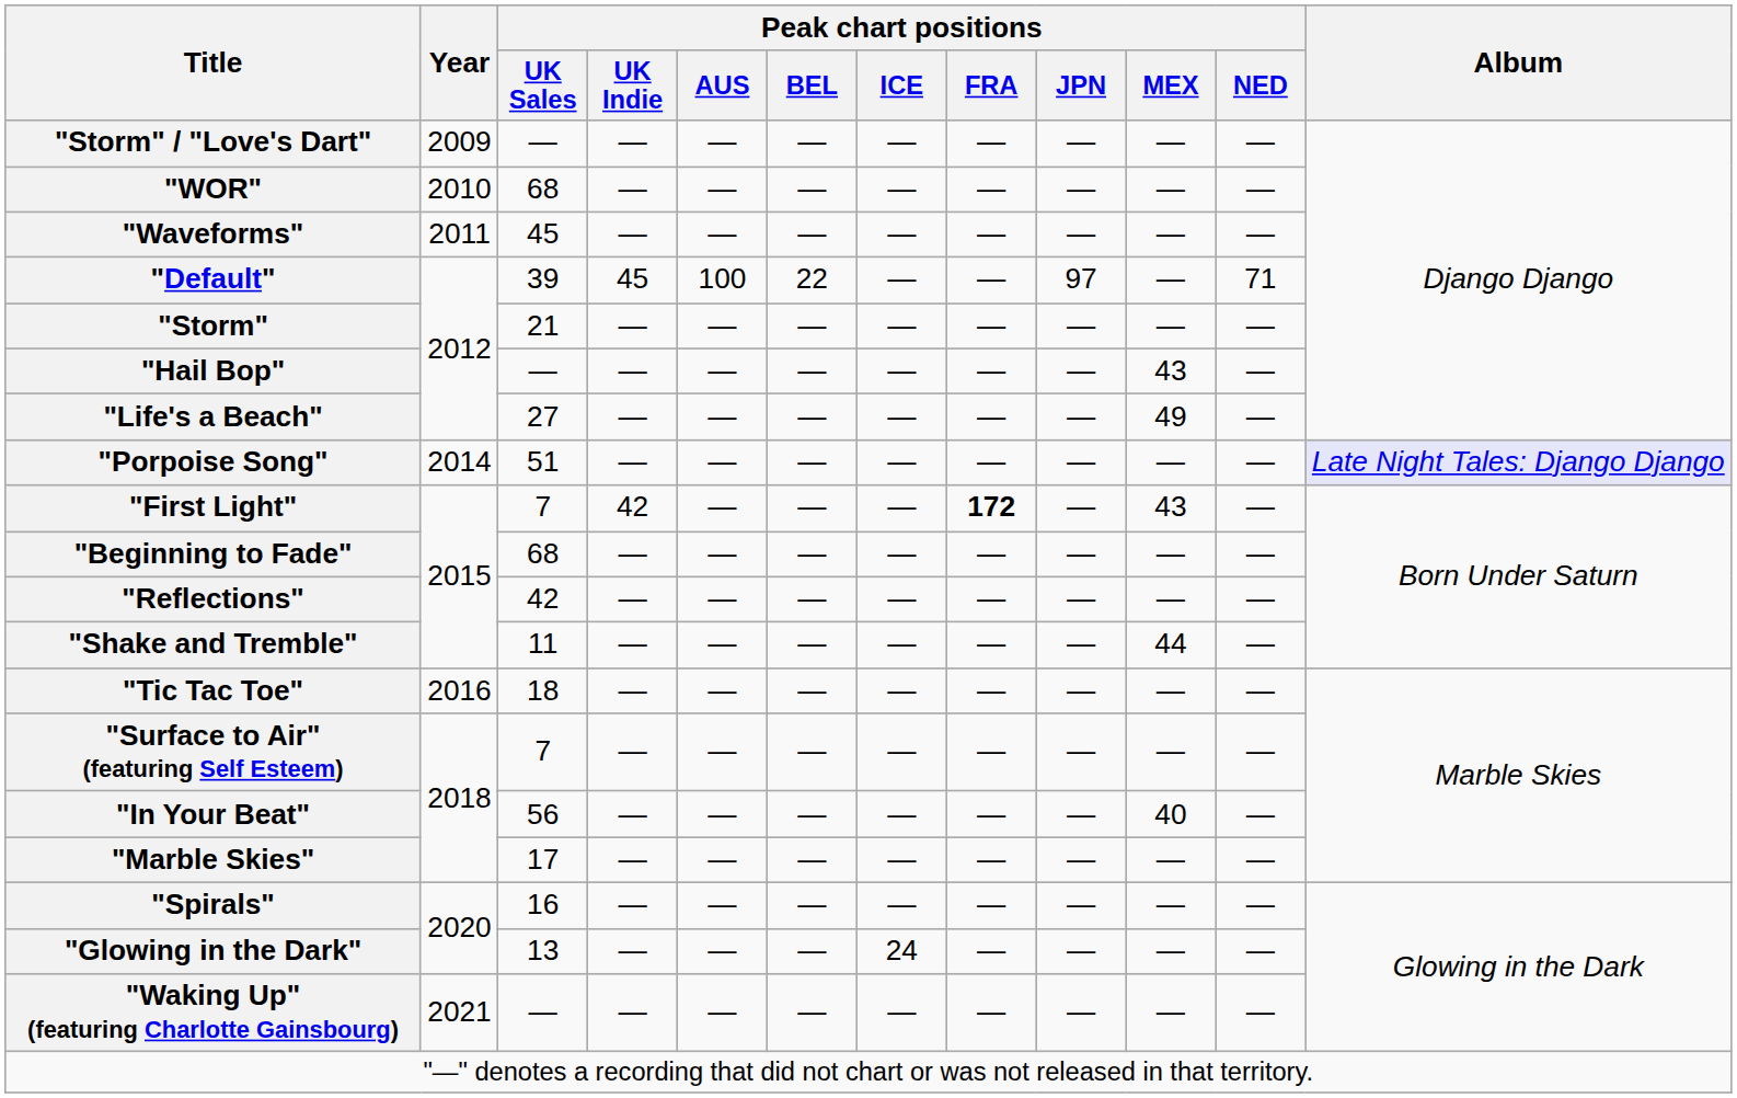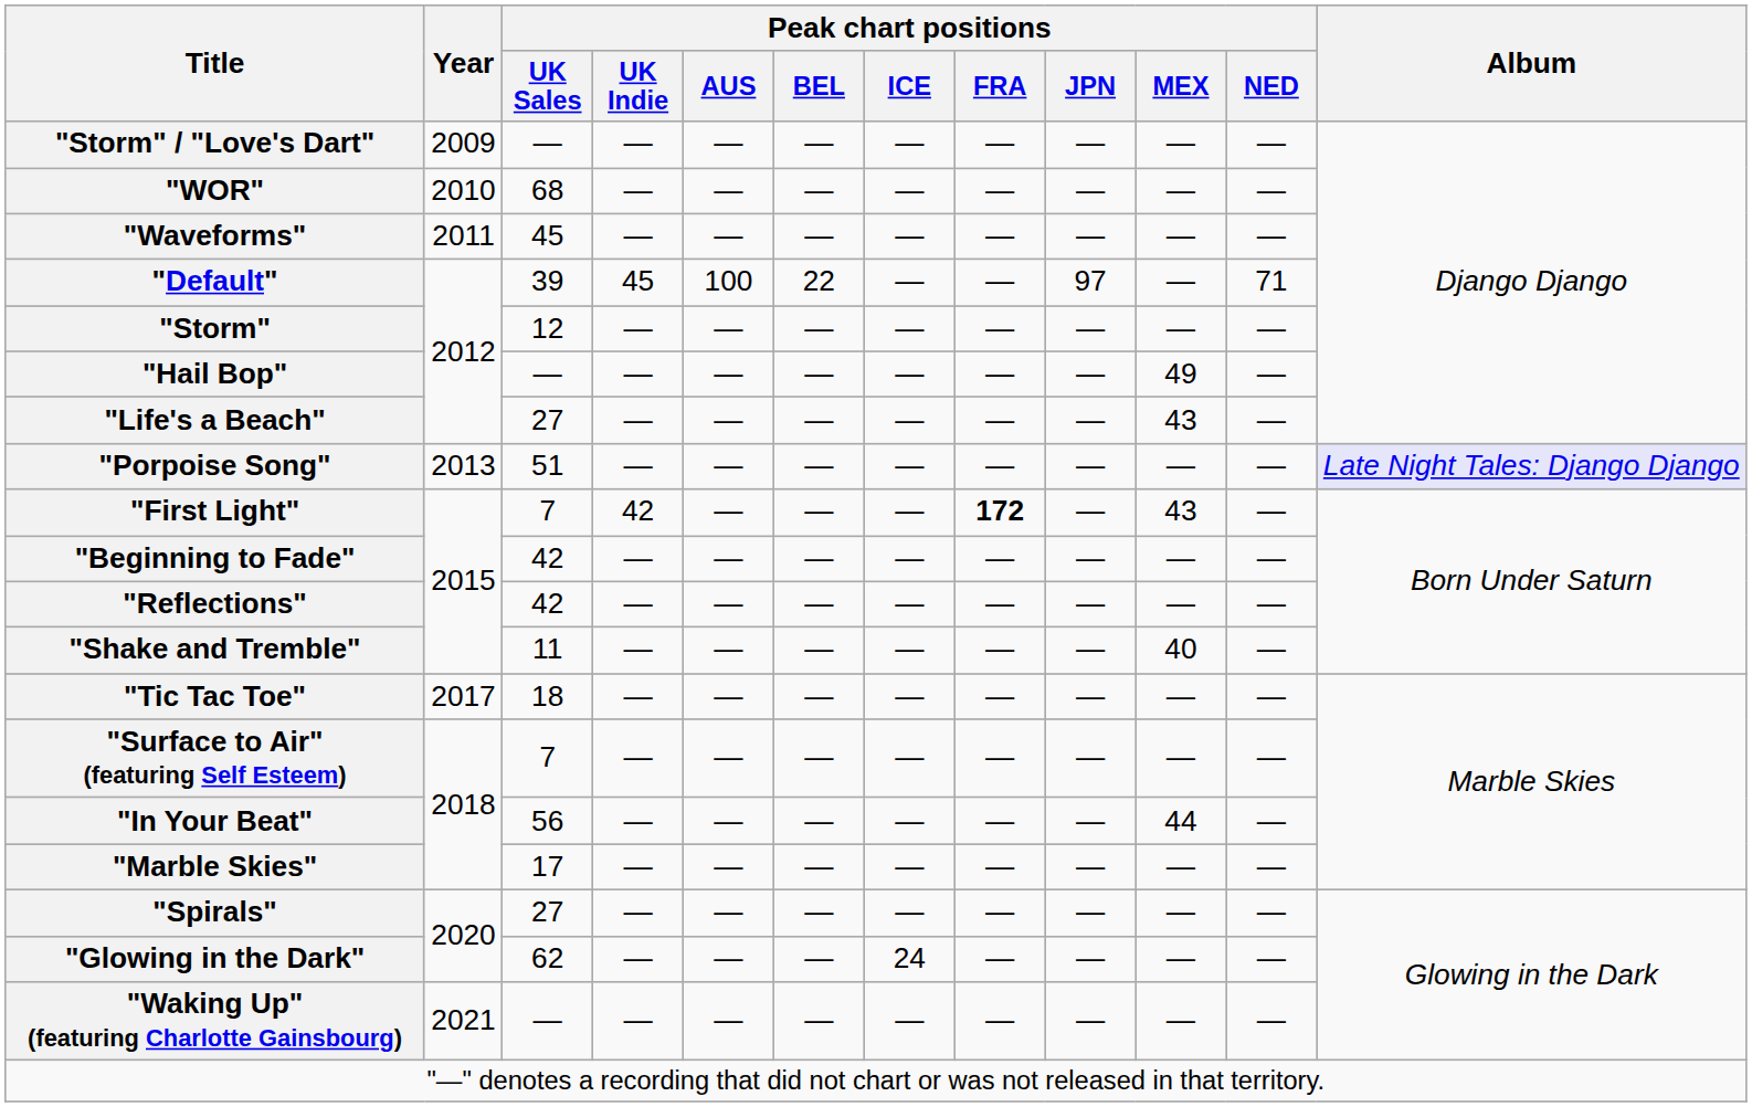"Storm" | Peak chart positions / UK Sales: 21 -> 12
"Hail Bop" | Peak chart positions / MEX: 43 -> 49
"Life's a Beach" | Peak chart positions / MEX: 49 -> 43
"Porpoise Song" | Year: 2014 -> 2013
"Beginning to Fade" | Peak chart positions / UK Sales: 68 -> 42
"Shake and Tremble" | Peak chart positions / MEX: 44 -> 40
"Tic Tac Toe" | Year: 2016 -> 2017
"In Your Beat" | Peak chart positions / MEX: 40 -> 44
"Spirals" | Peak chart positions / UK Sales: 16 -> 27
"Glowing in the Dark" | Peak chart positions / UK Sales: 13 -> 62
